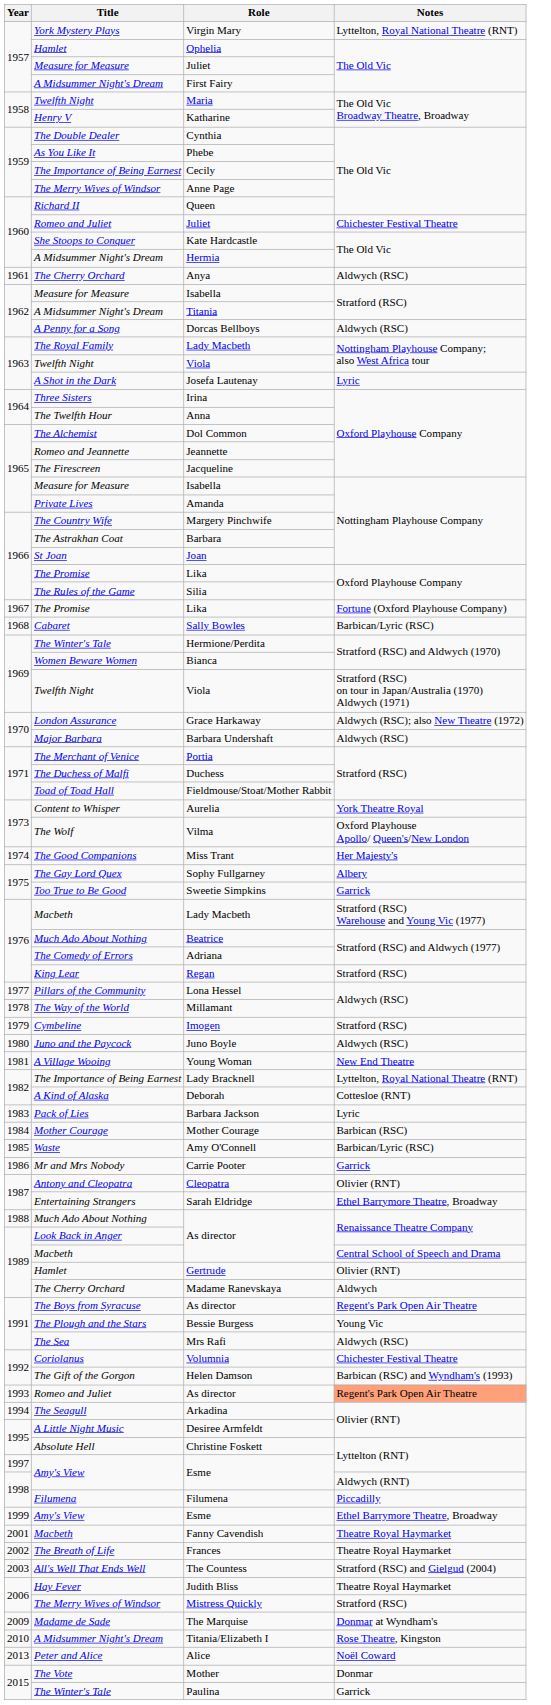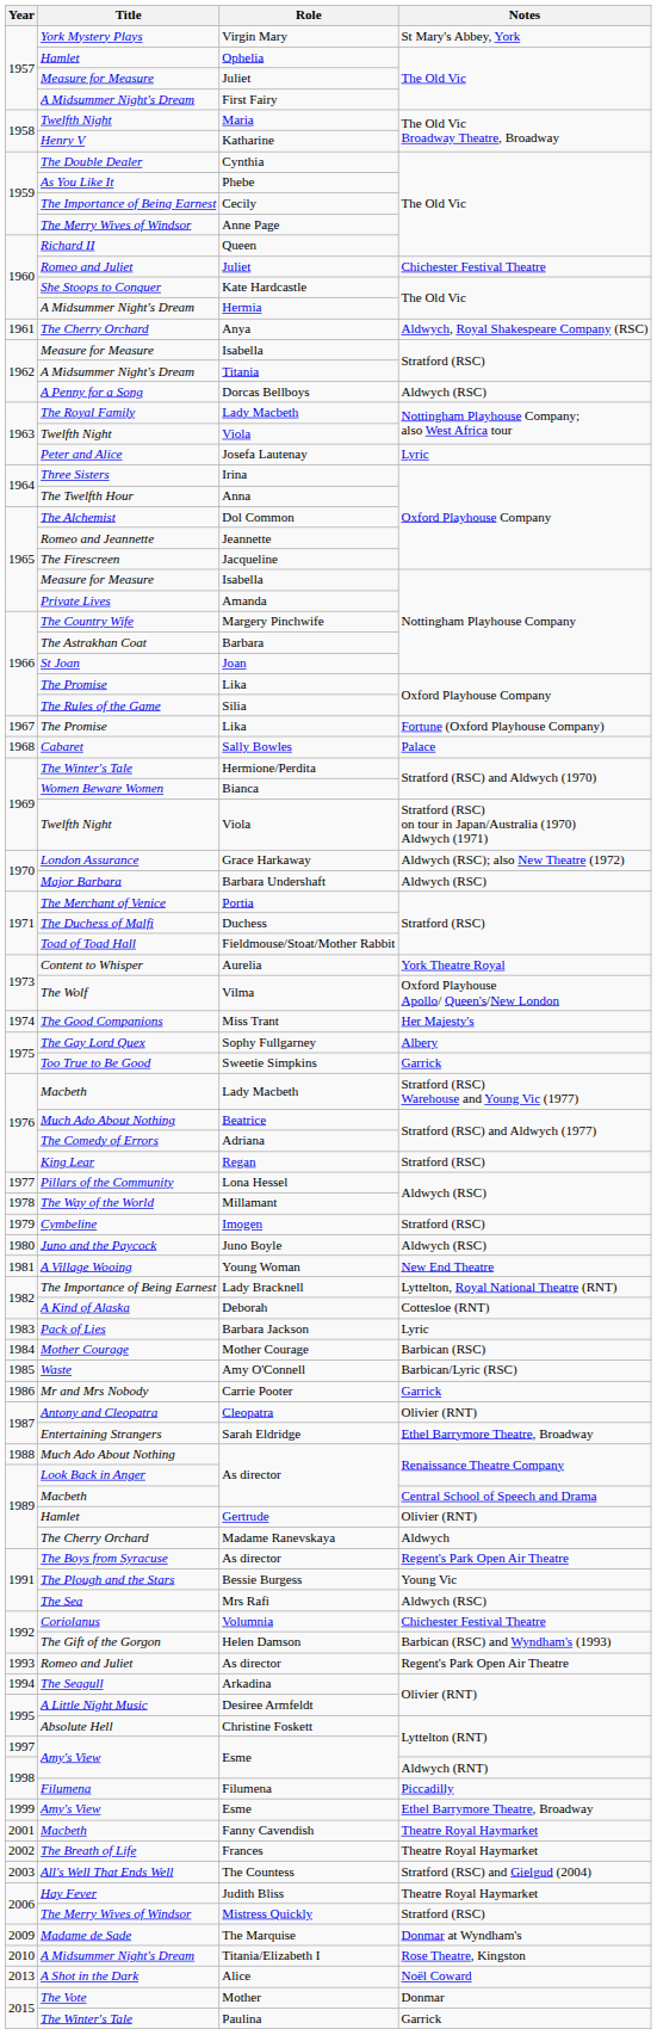Virgin Mary | Notes: Lyttelton, Royal National Theatre (RNT) -> St Mary's Abbey, York
Anya | Notes: Aldwych (RSC) -> Aldwych, Royal Shakespeare Company (RSC)
Josefa Lautenay | Title: A Shot in the Dark -> Peter and Alice
Sally Bowles | Notes: Barbican/Lyric (RSC) -> Palace
1993 / As director | Notes: lightsalmon background -> no background
Alice | Title: Peter and Alice -> A Shot in the Dark
